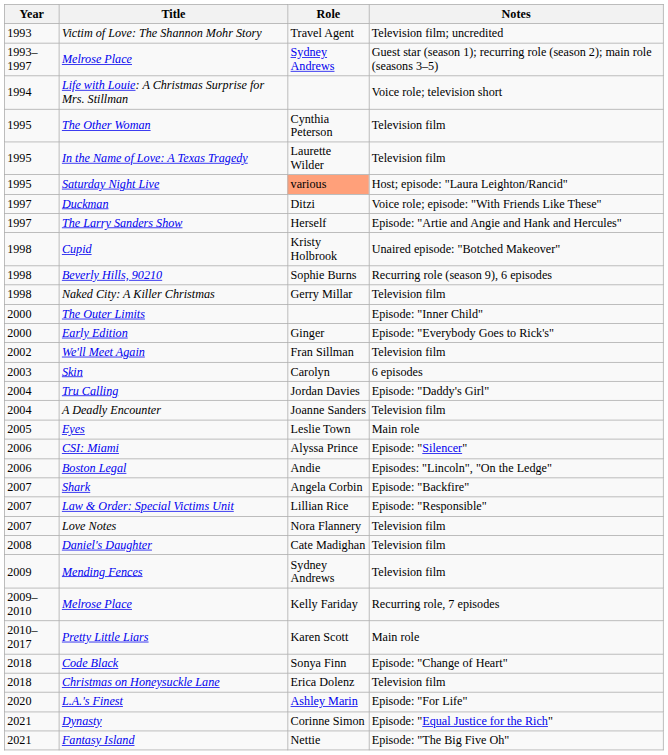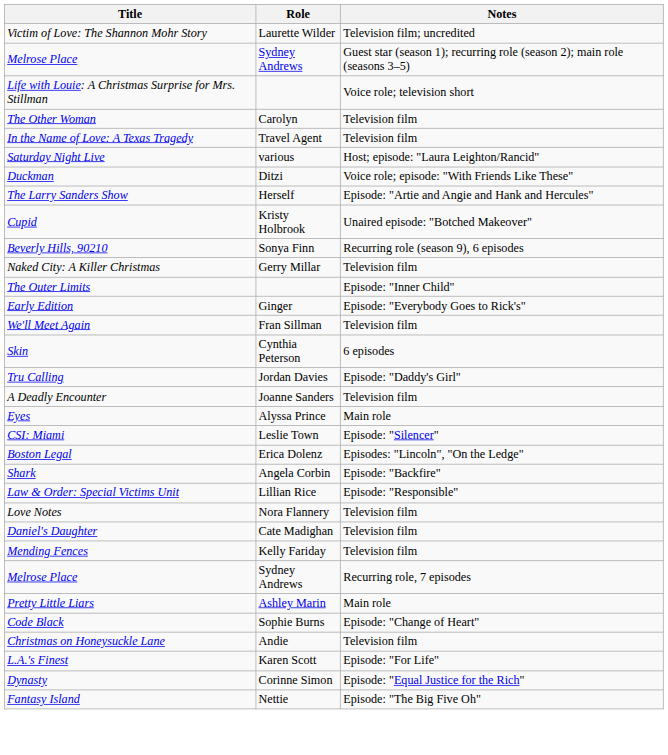- column: Year | 1993 | 1993–1997 | 1994 | 1995 | 1995 | 1995 | 1997 | 1997 | 1998 | 1998 | 1998 | 2000 | 2000 | 2002 | 2003 | 2004 | 2004 | 2005 | 2006 | 2006 | 2007 | 2007 | 2007 | 2008 | 2009 | 2009–2010 | 2010–2017 | 2018 | 2018 | 2020 | 2021 | 2021
Victim of Love: The Shannon Mohr Story | Role: Travel Agent -> Laurette Wilder
The Other Woman | Role: Cynthia Peterson -> Carolyn
In the Name of Love: A Texas Tragedy | Role: Laurette Wilder -> Travel Agent
Saturday Night Live | Role: lightsalmon background -> no background
Beverly Hills, 90210 | Role: Sophie Burns -> Sonya Finn
Skin | Role: Carolyn -> Cynthia Peterson
Eyes | Role: Leslie Town -> Alyssa Prince
CSI: Miami | Role: Alyssa Prince -> Leslie Town
Boston Legal | Role: Andie -> Erica Dolenz
Mending Fences | Role: Sydney Andrews -> Kelly Fariday
Melrose Place / Recurring role, 7 episodes | Role: Kelly Fariday -> Sydney Andrews
Pretty Little Liars | Role: Karen Scott -> Ashley Marin
Code Black | Role: Sonya Finn -> Sophie Burns
Christmas on Honeysuckle Lane | Role: Erica Dolenz -> Andie
L.A.'s Finest | Role: Ashley Marin -> Karen Scott
